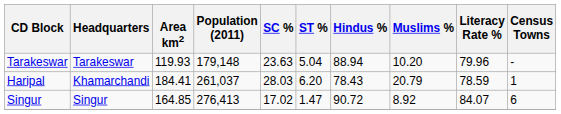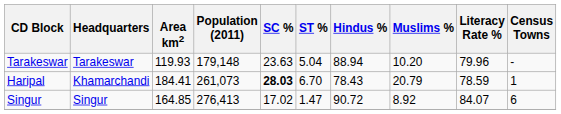Haripal | Population (2011): 261,037 -> 261,073
Haripal | SC %: normal -> bold
Haripal | ST %: 6.20 -> 6.70
